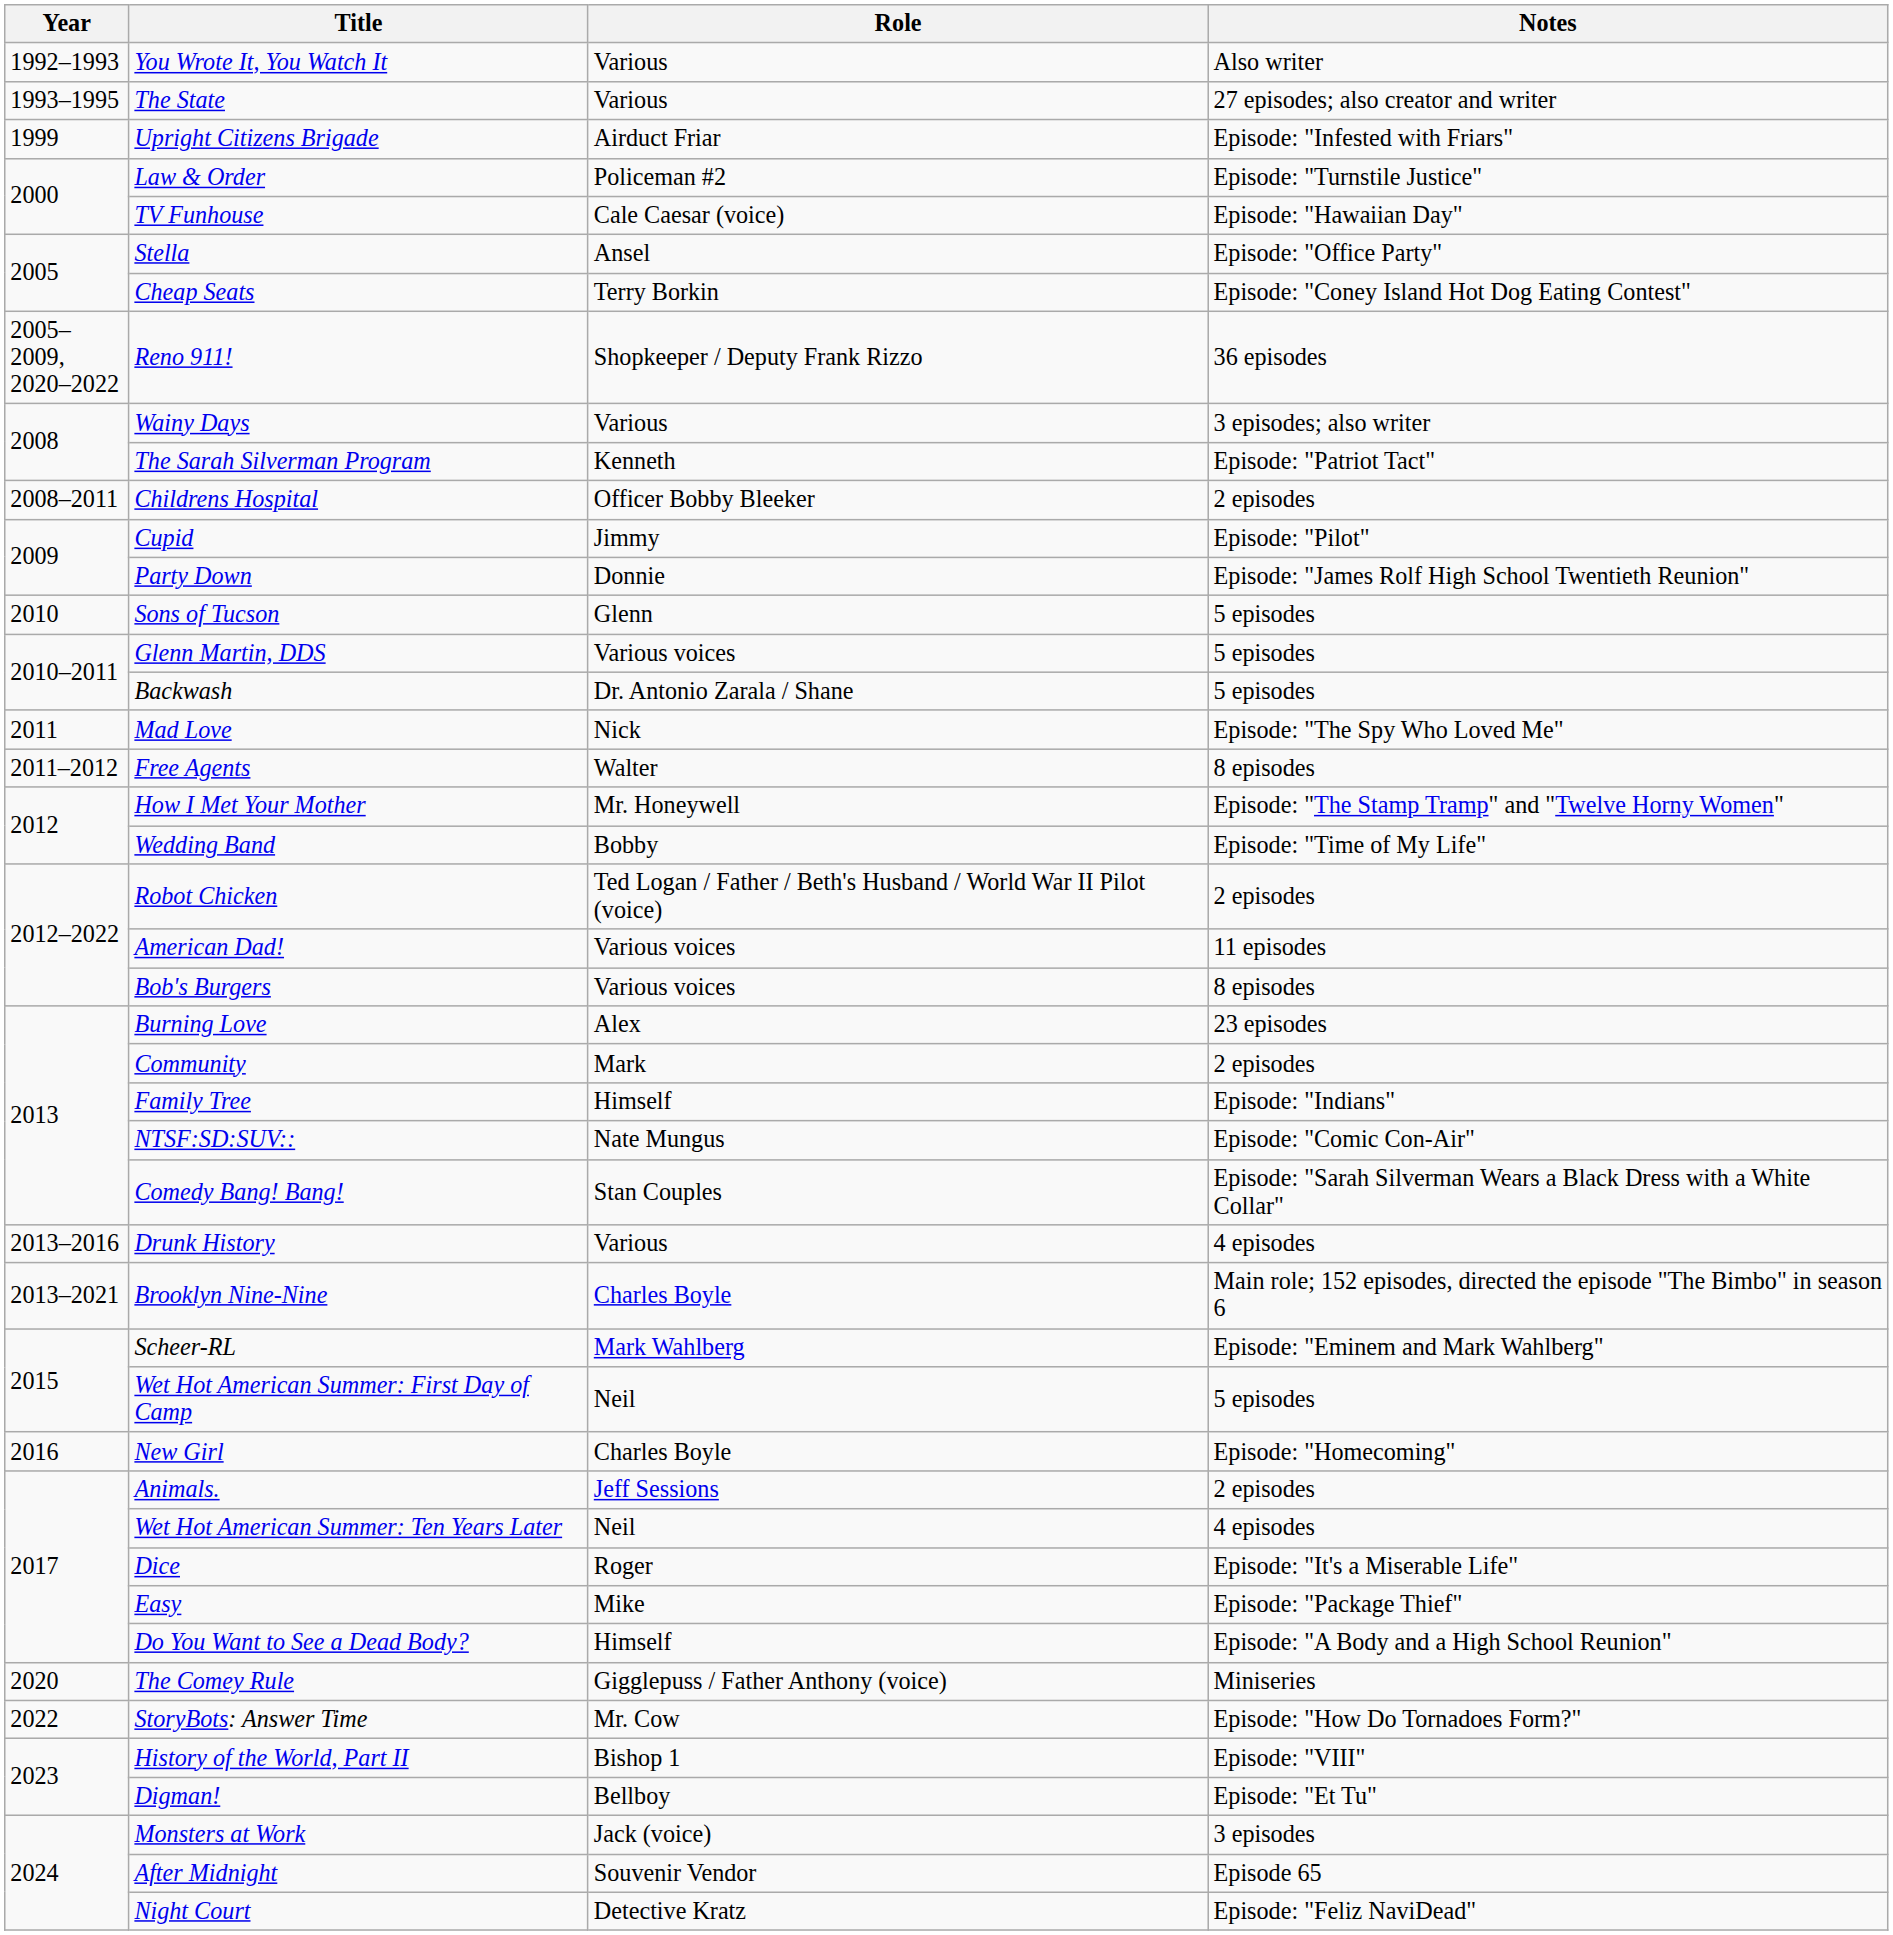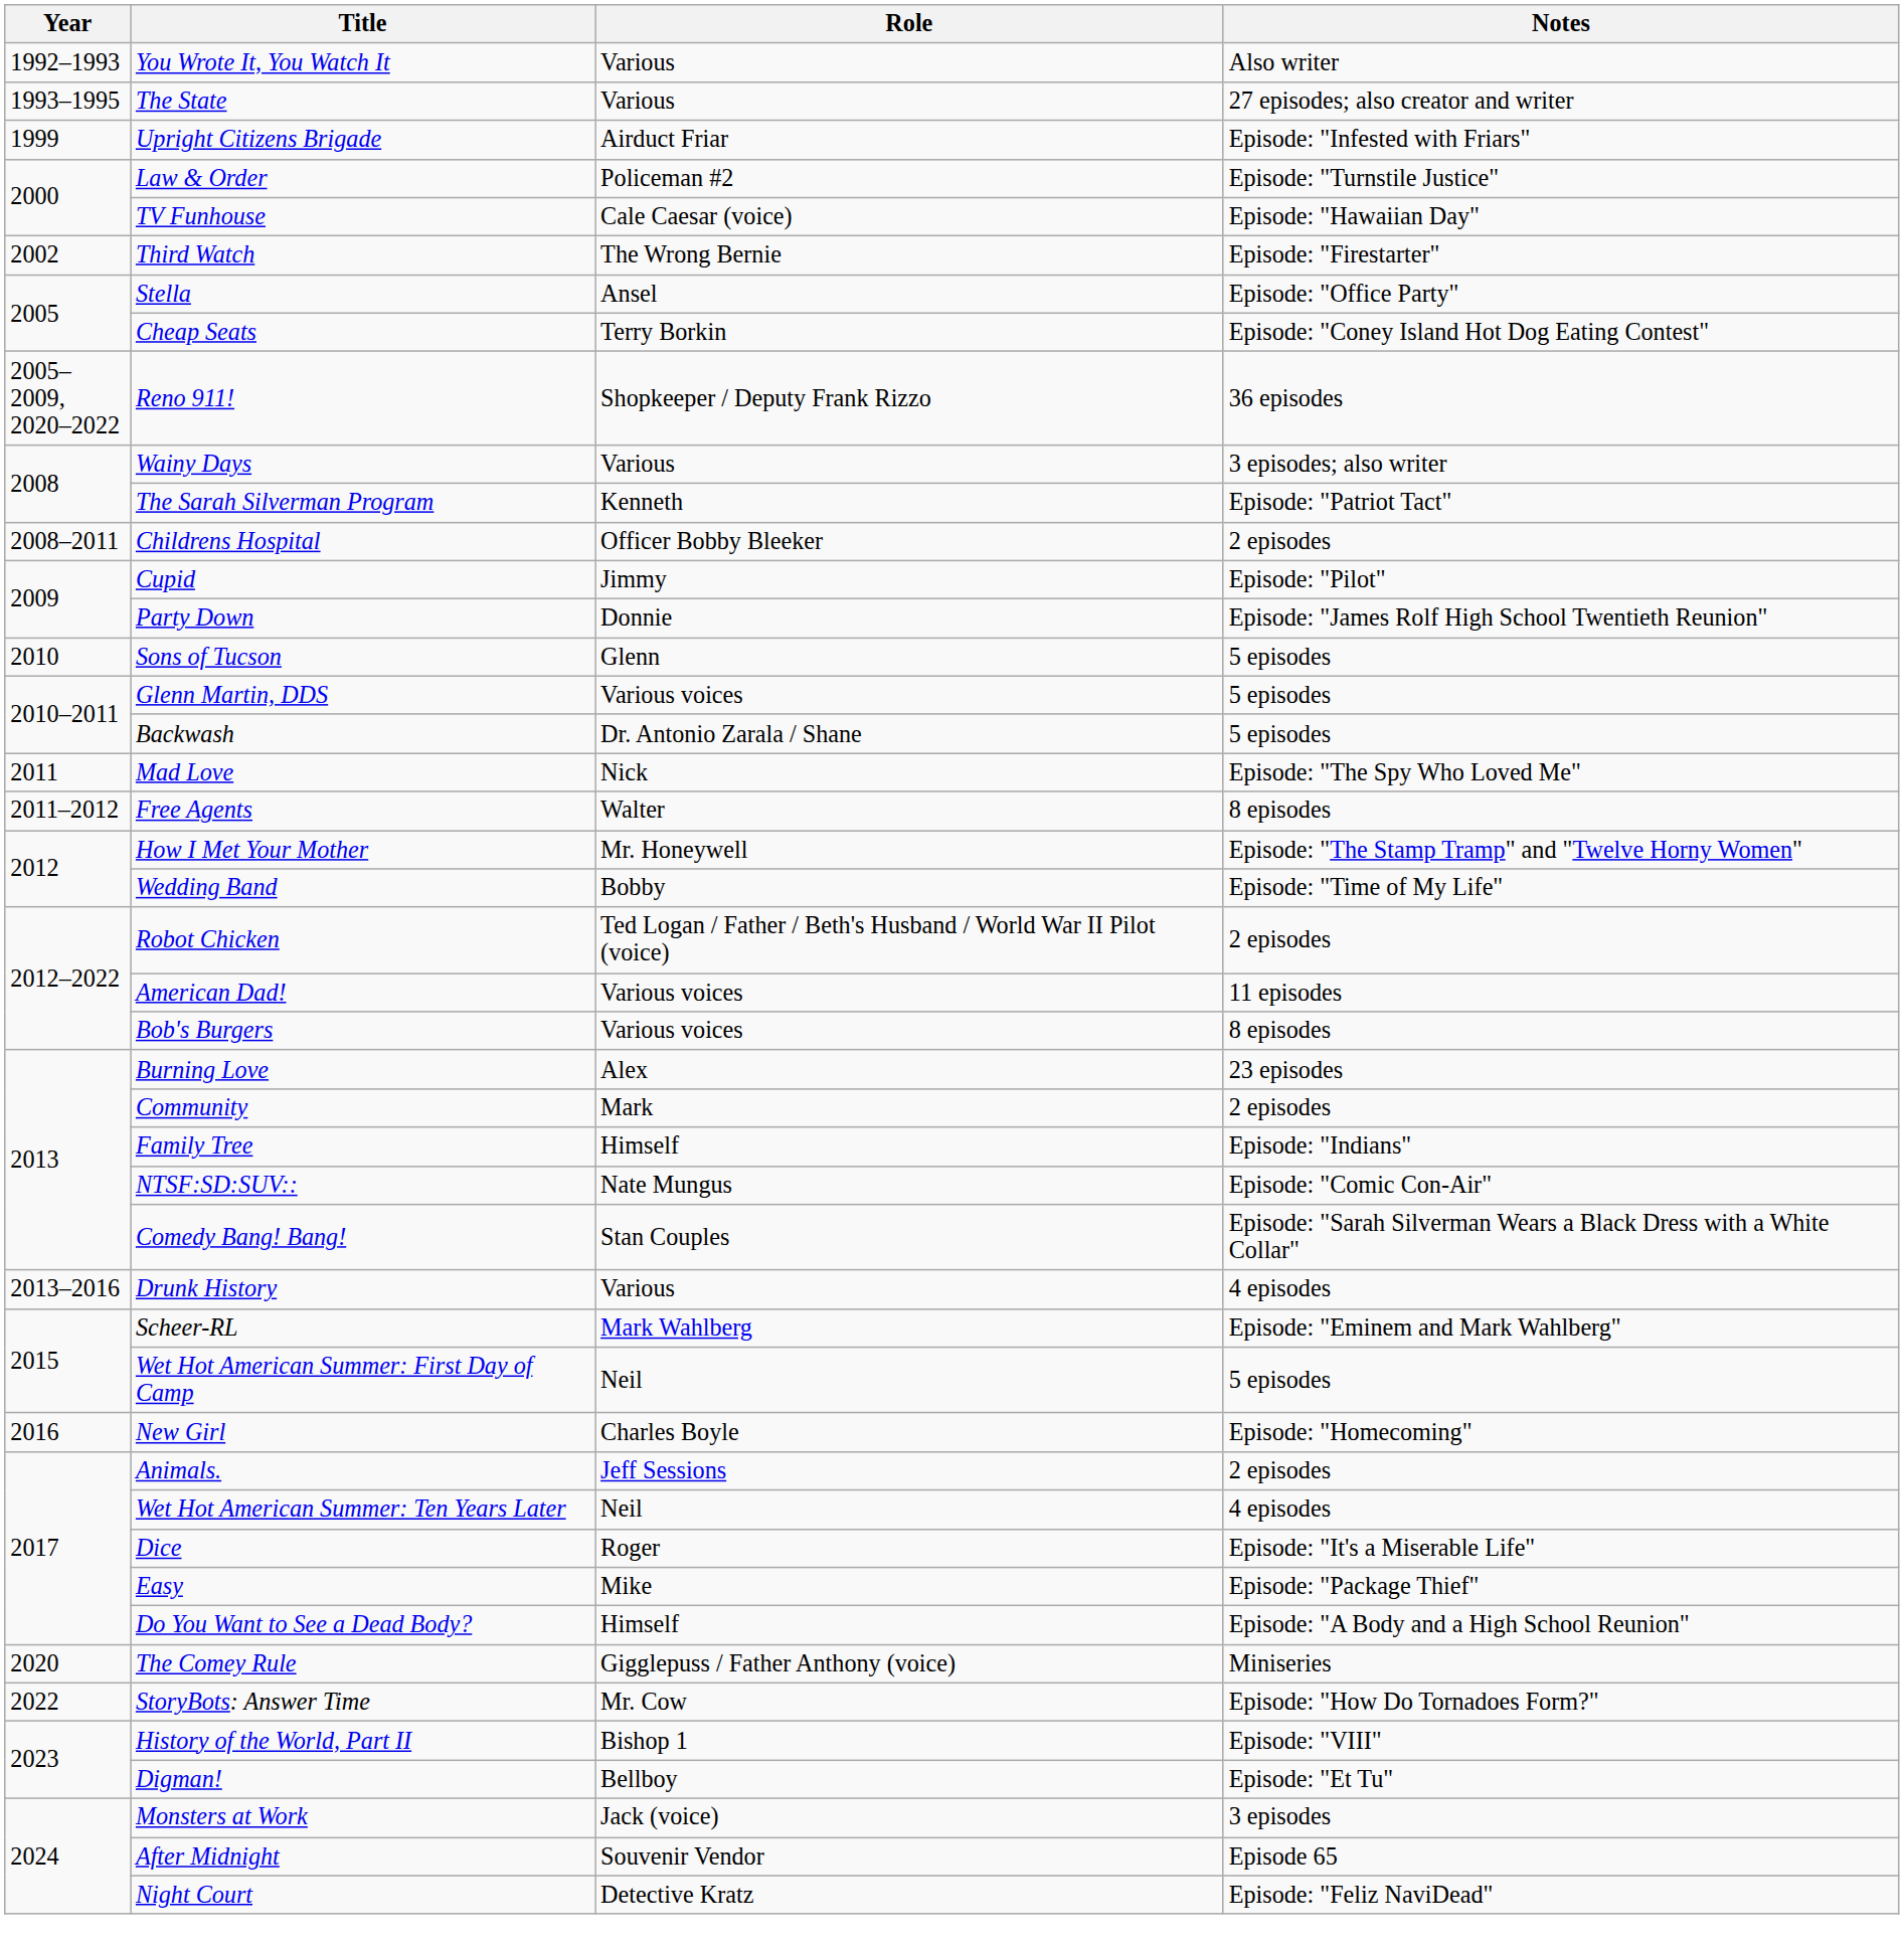+ row: 2002 | Third Watch | The Wrong Bernie | Episode: "Firestarter"
- row: 2013–2021 | Brooklyn Nine-Nine | Charles Boyle | Main role; 152 episodes, directed the episode "The Bimbo" in season 6
